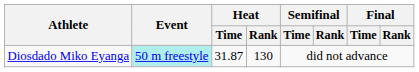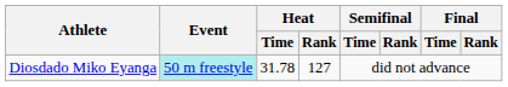Diosdado Miko Eyanga | Heat / Time: 31.87 -> 31.78
Diosdado Miko Eyanga | Heat / Rank: 130 -> 127
